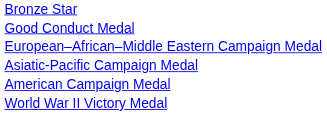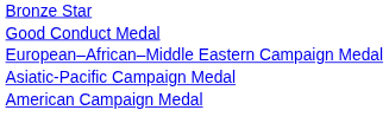- row: World War II Victory Medal
